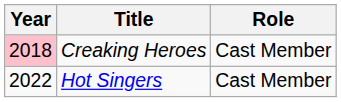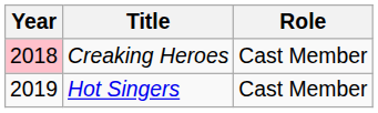Hot Singers | Year: 2022 -> 2019
